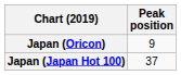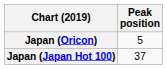Japan (Oricon) | Peak position: 9 -> 5
